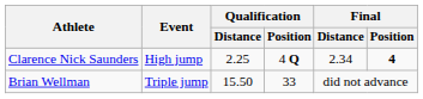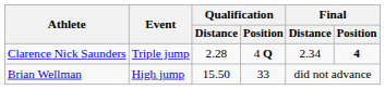Clarence Nick Saunders | Event: High jump -> Triple jump
Clarence Nick Saunders | Qualification / Distance: 2.25 -> 2.28
Brian Wellman | Event: Triple jump -> High jump
